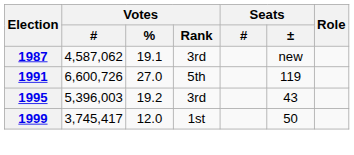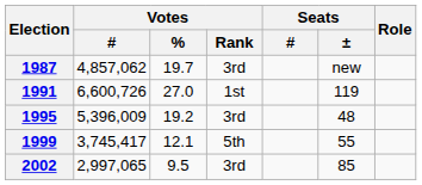1987 | Votes / #: 4,587,062 -> 4,857,062
1987 | Votes / %: 19.1 -> 19.7
1991 | Votes / Rank: 5th -> 1st
1995 | Votes / #: 5,396,003 -> 5,396,009
1995 | Seats / ±: 43 -> 48
1999 | Votes / %: 12.0 -> 12.1
1999 | Votes / Rank: 1st -> 5th
1999 | Seats / ±: 50 -> 55
+ row: 2002 | 2,997,065 | 9.5 | 3rd | 85
